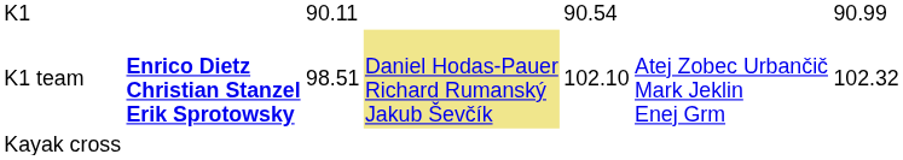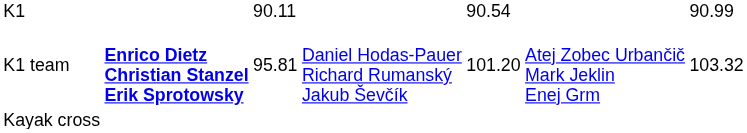K1 team | column 3: 98.51 -> 95.81
K1 team | column 4: khaki background -> no background
K1 team | column 5: 102.10 -> 101.20
K1 team | column 7: 102.32 -> 103.32
